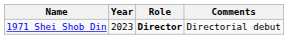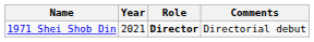1971 Shei Shob Din | Year: 2023 -> 2021
